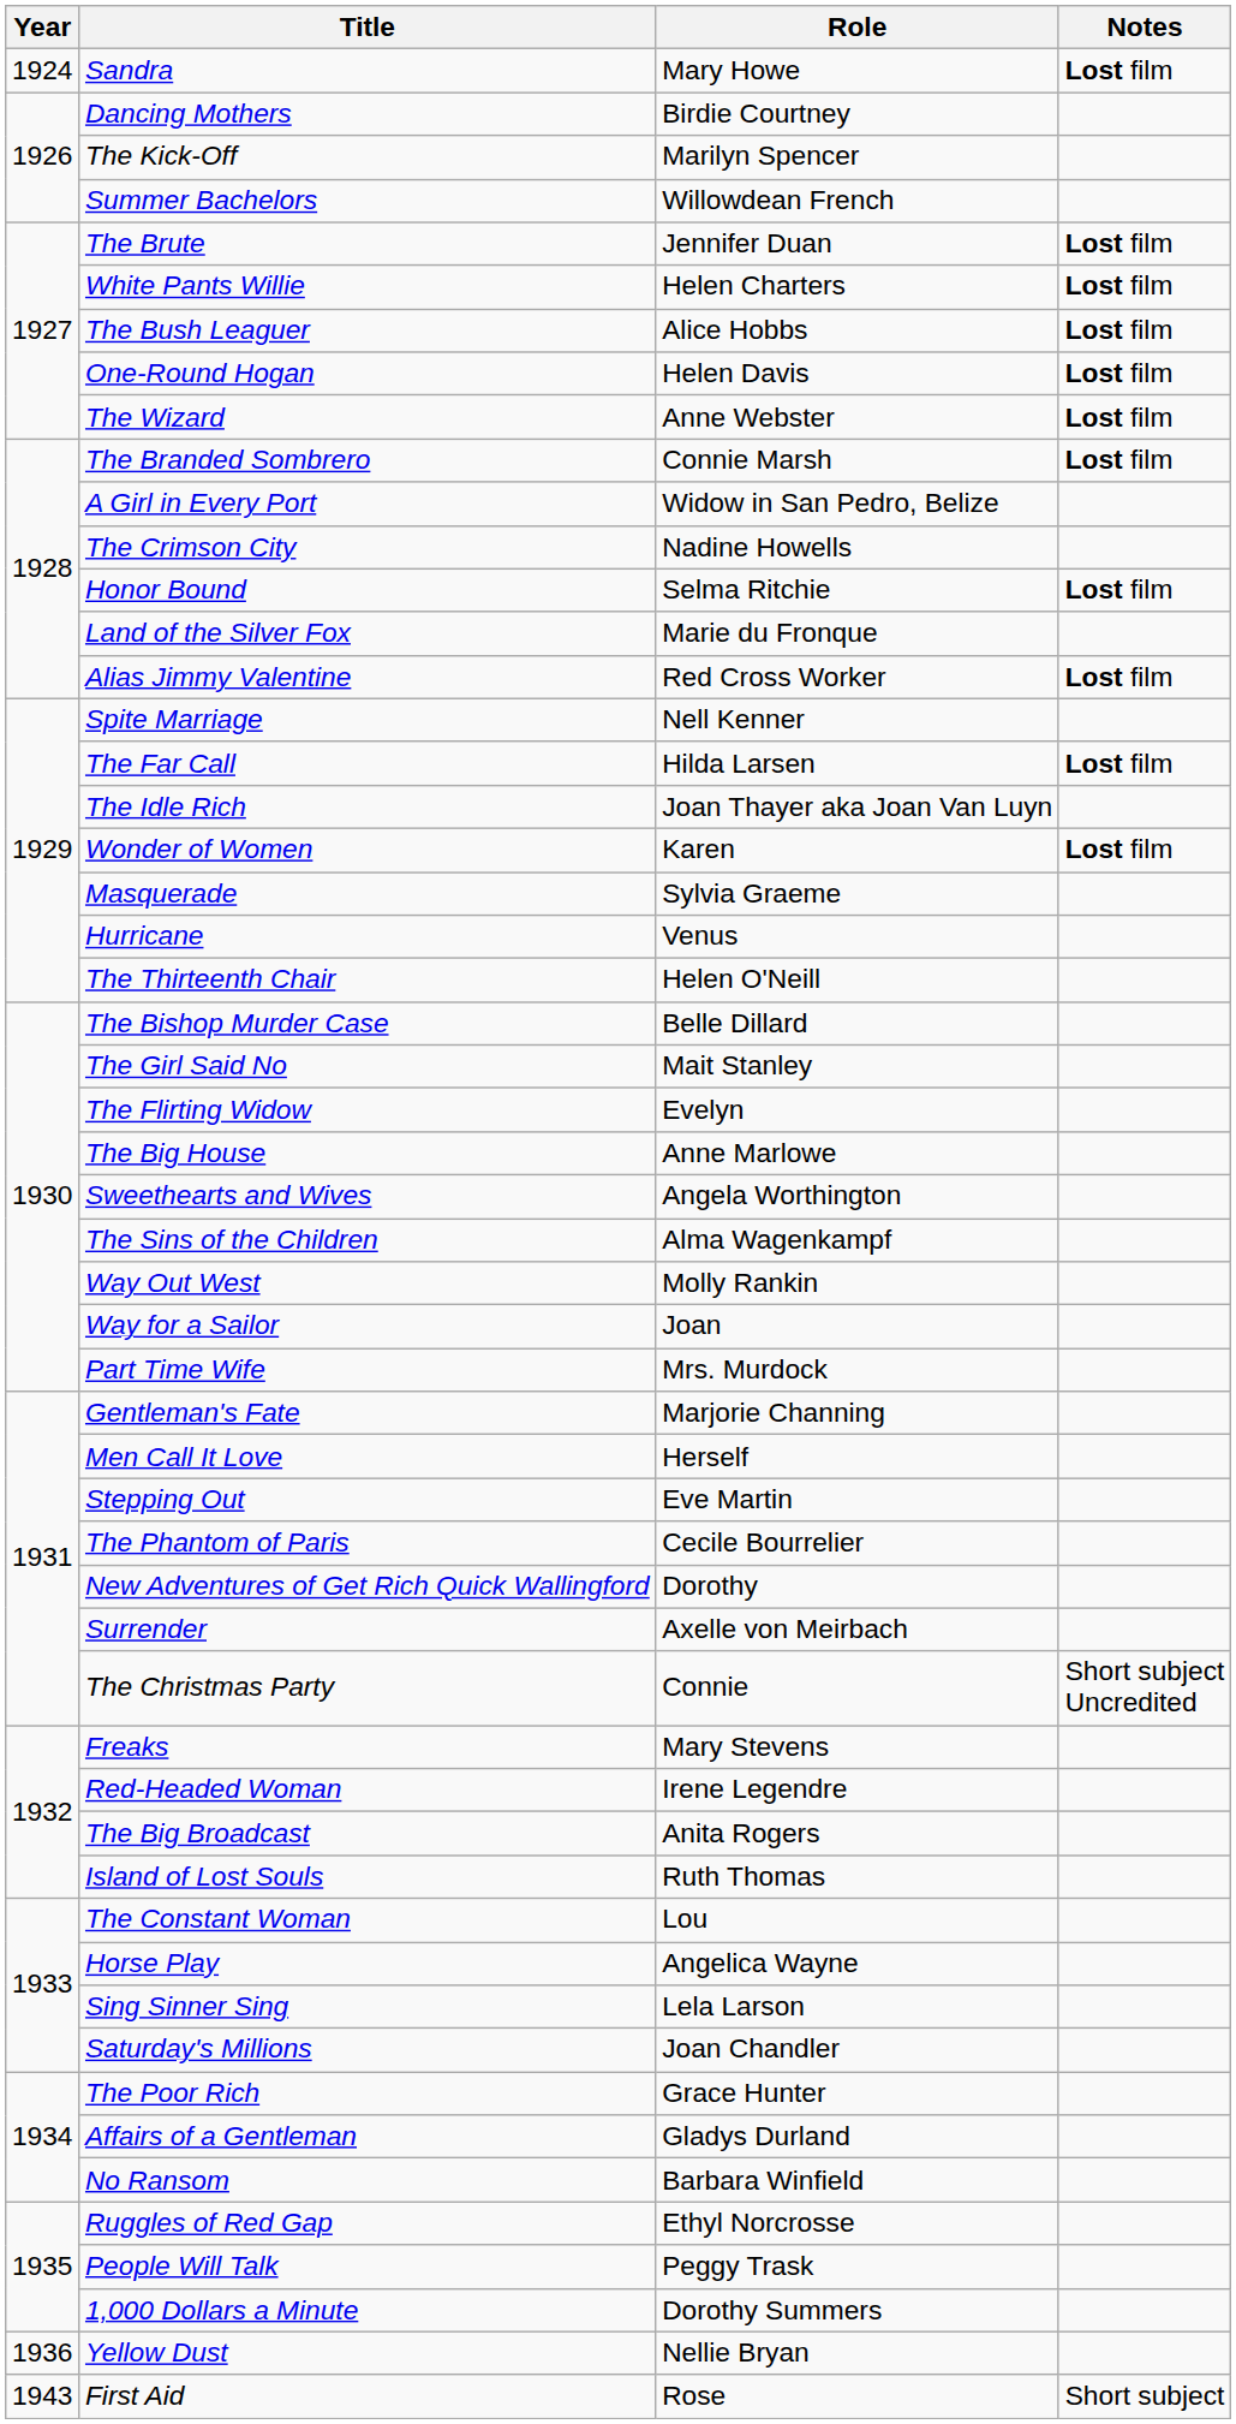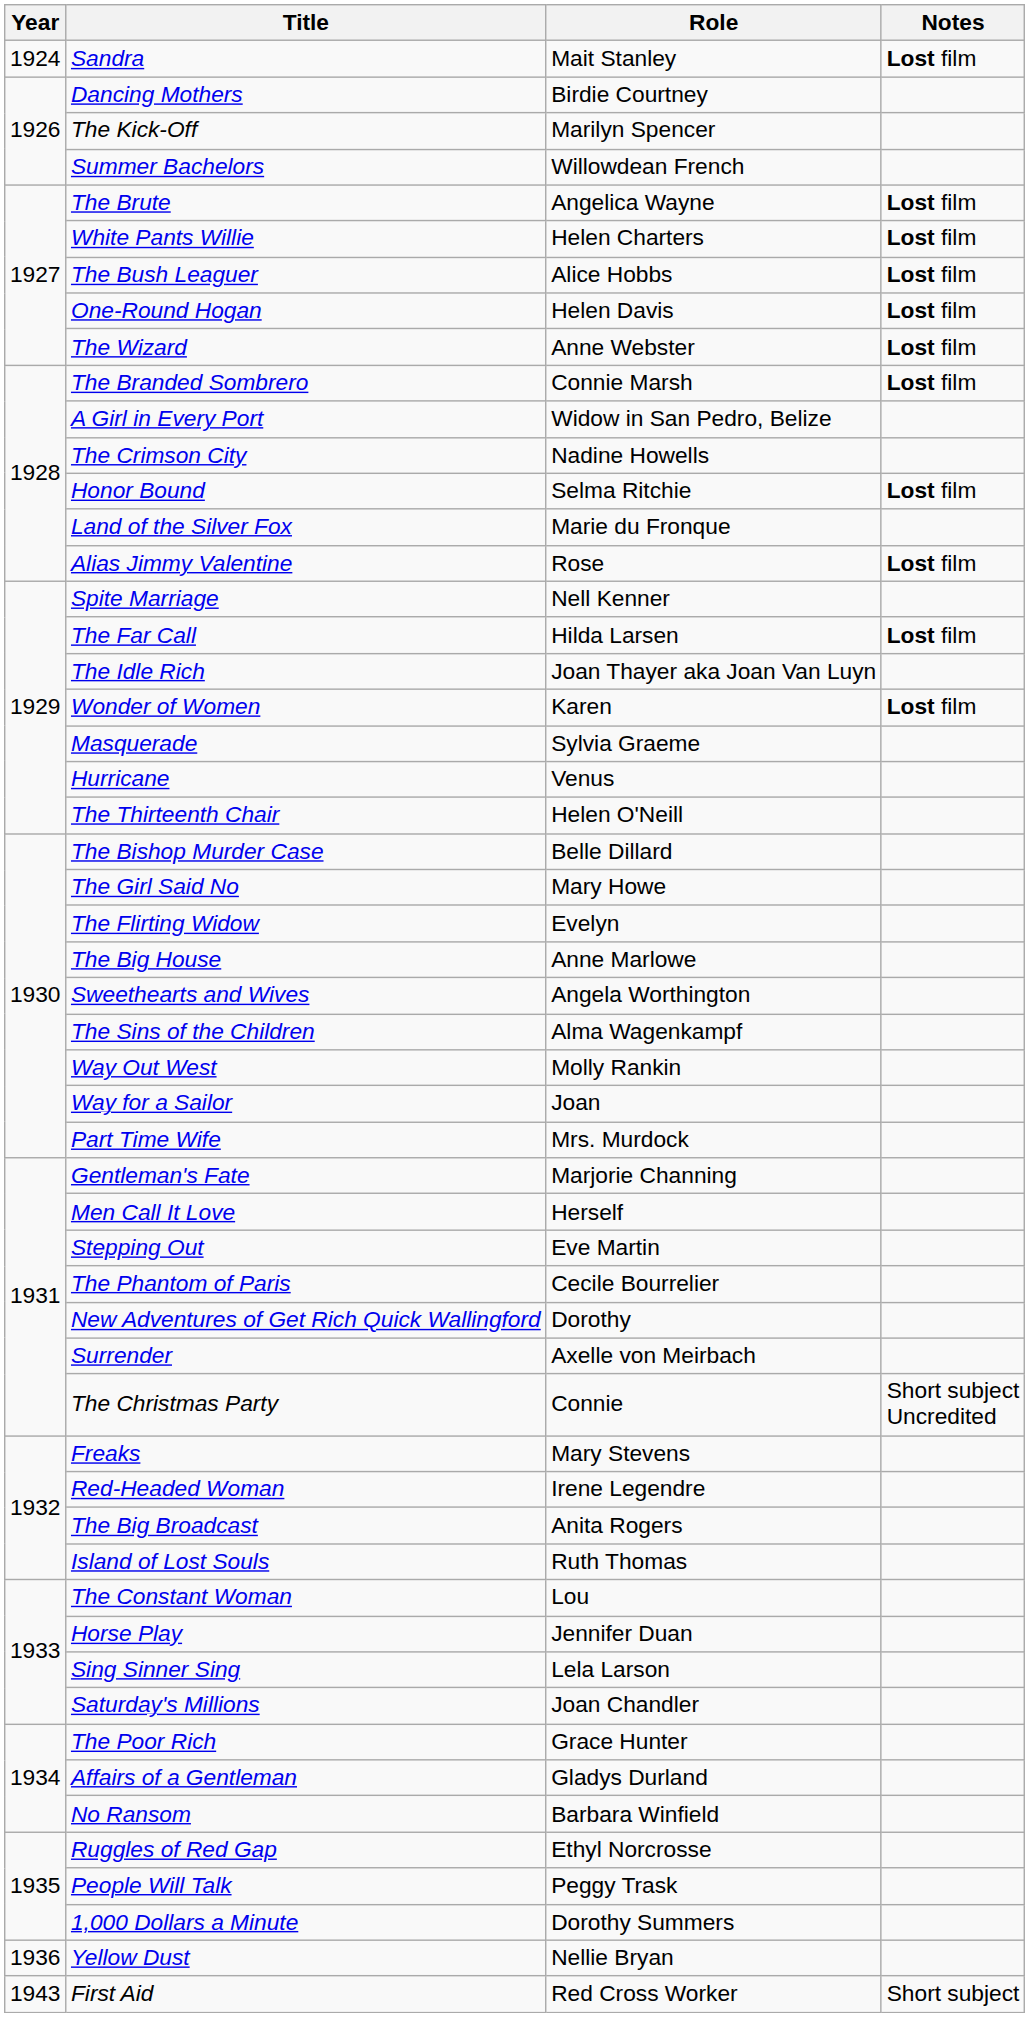Sandra | Role: Mary Howe -> Mait Stanley
The Brute | Role: Jennifer Duan -> Angelica Wayne
Alias Jimmy Valentine | Role: Red Cross Worker -> Rose
The Girl Said No | Role: Mait Stanley -> Mary Howe
Horse Play | Role: Angelica Wayne -> Jennifer Duan
First Aid | Role: Rose -> Red Cross Worker
